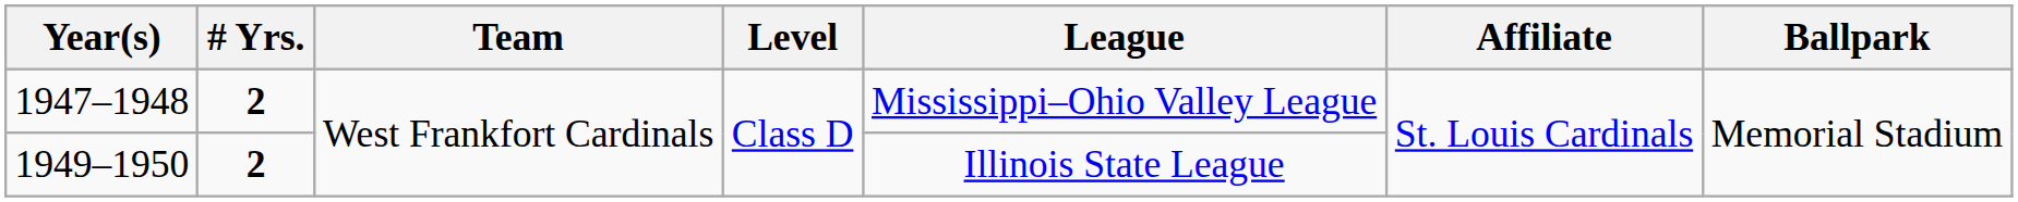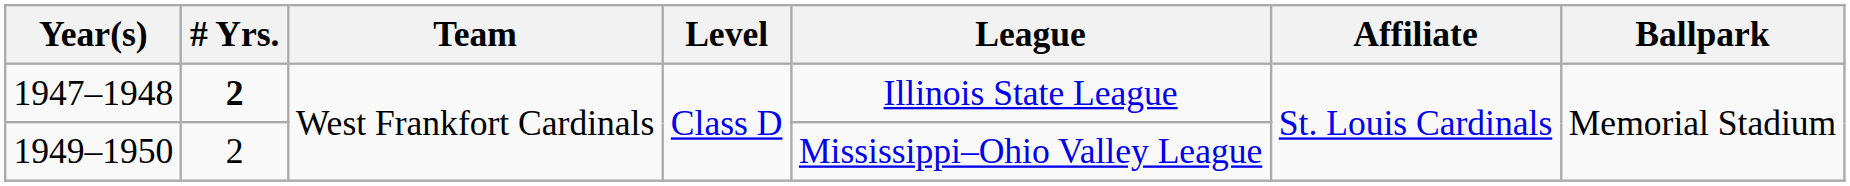1947–1948 | League: Mississippi–Ohio Valley League -> Illinois State League
1949–1950 | # Yrs.: bold -> normal
1949–1950 | League: Illinois State League -> Mississippi–Ohio Valley League
